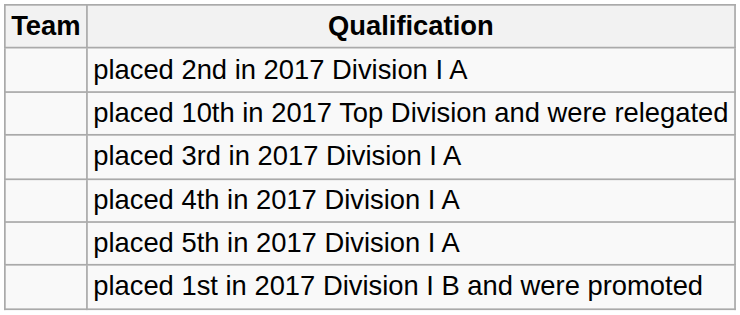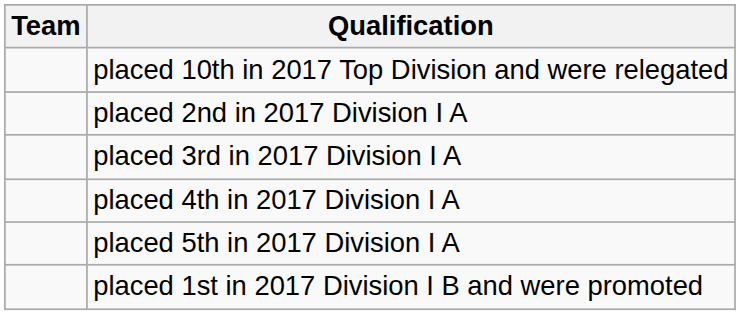rows swapped: placed 10th in 2017 Top Division and were relegated <-> placed 2nd in 2017 Division I A
